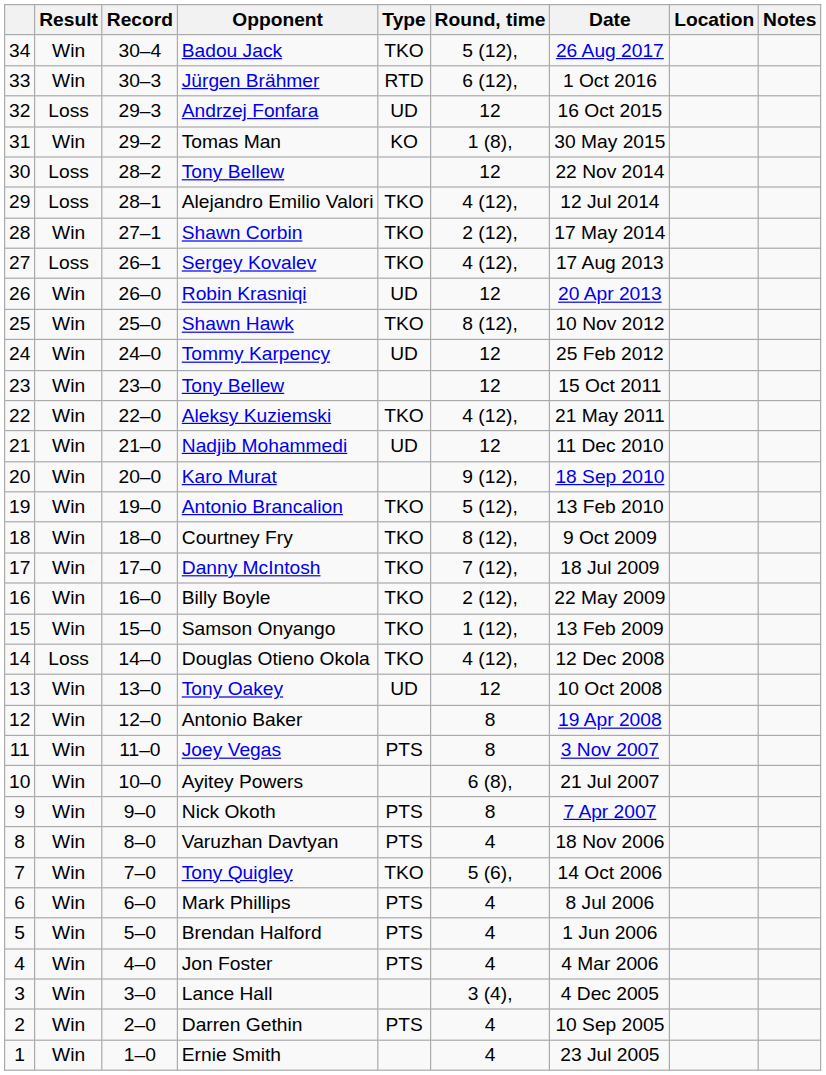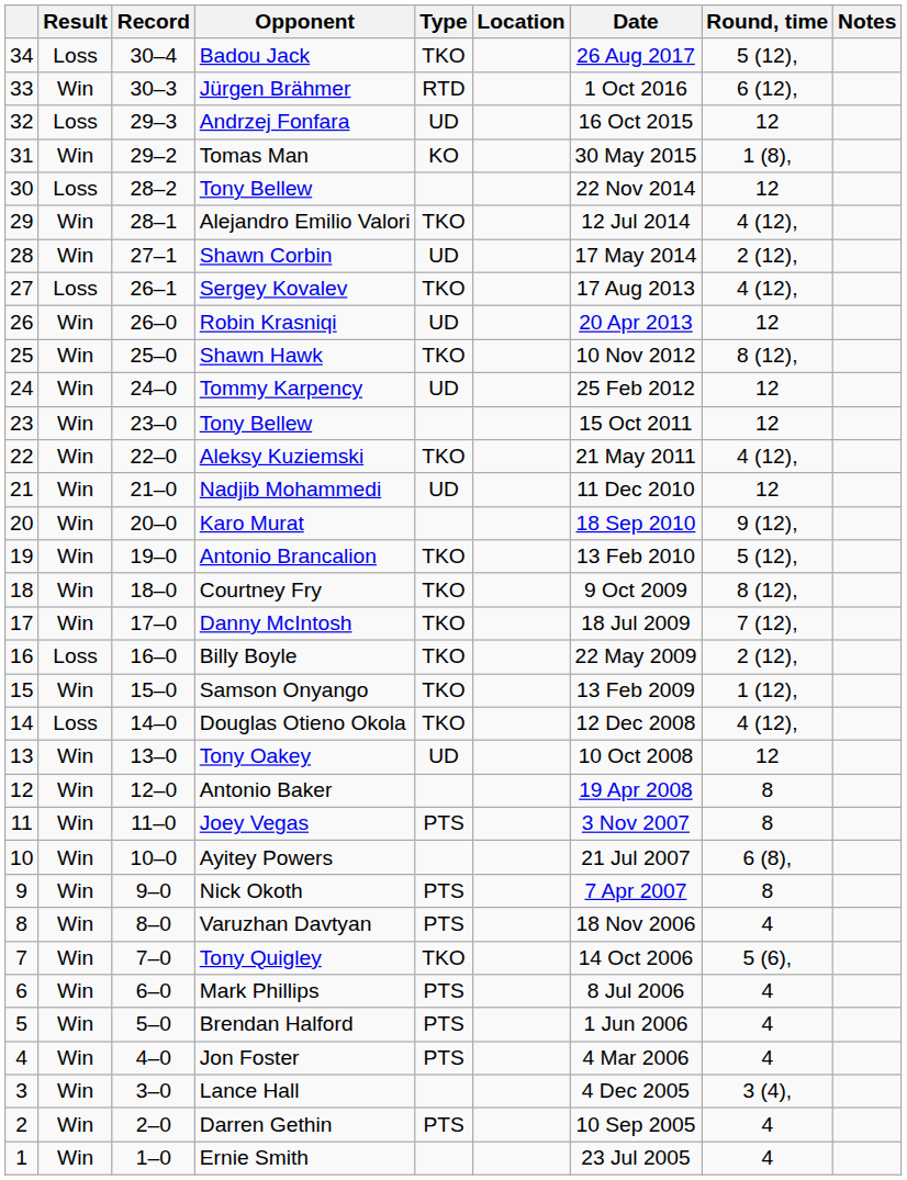columns swapped: Round, time <-> Location
Badou Jack | Result: Win -> Loss
Alejandro Emilio Valori | Result: Loss -> Win
Shawn Corbin | Type: TKO -> UD
Billy Boyle | Result: Win -> Loss
